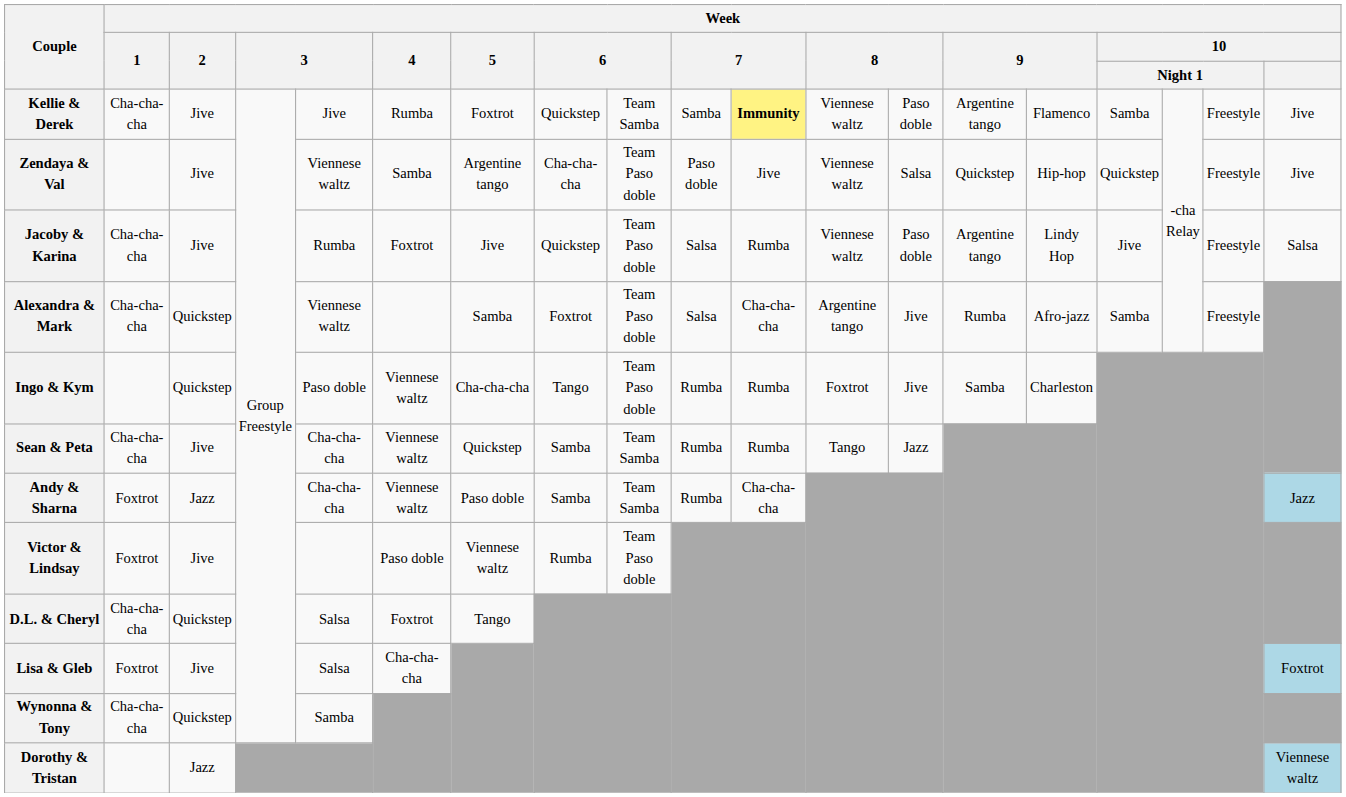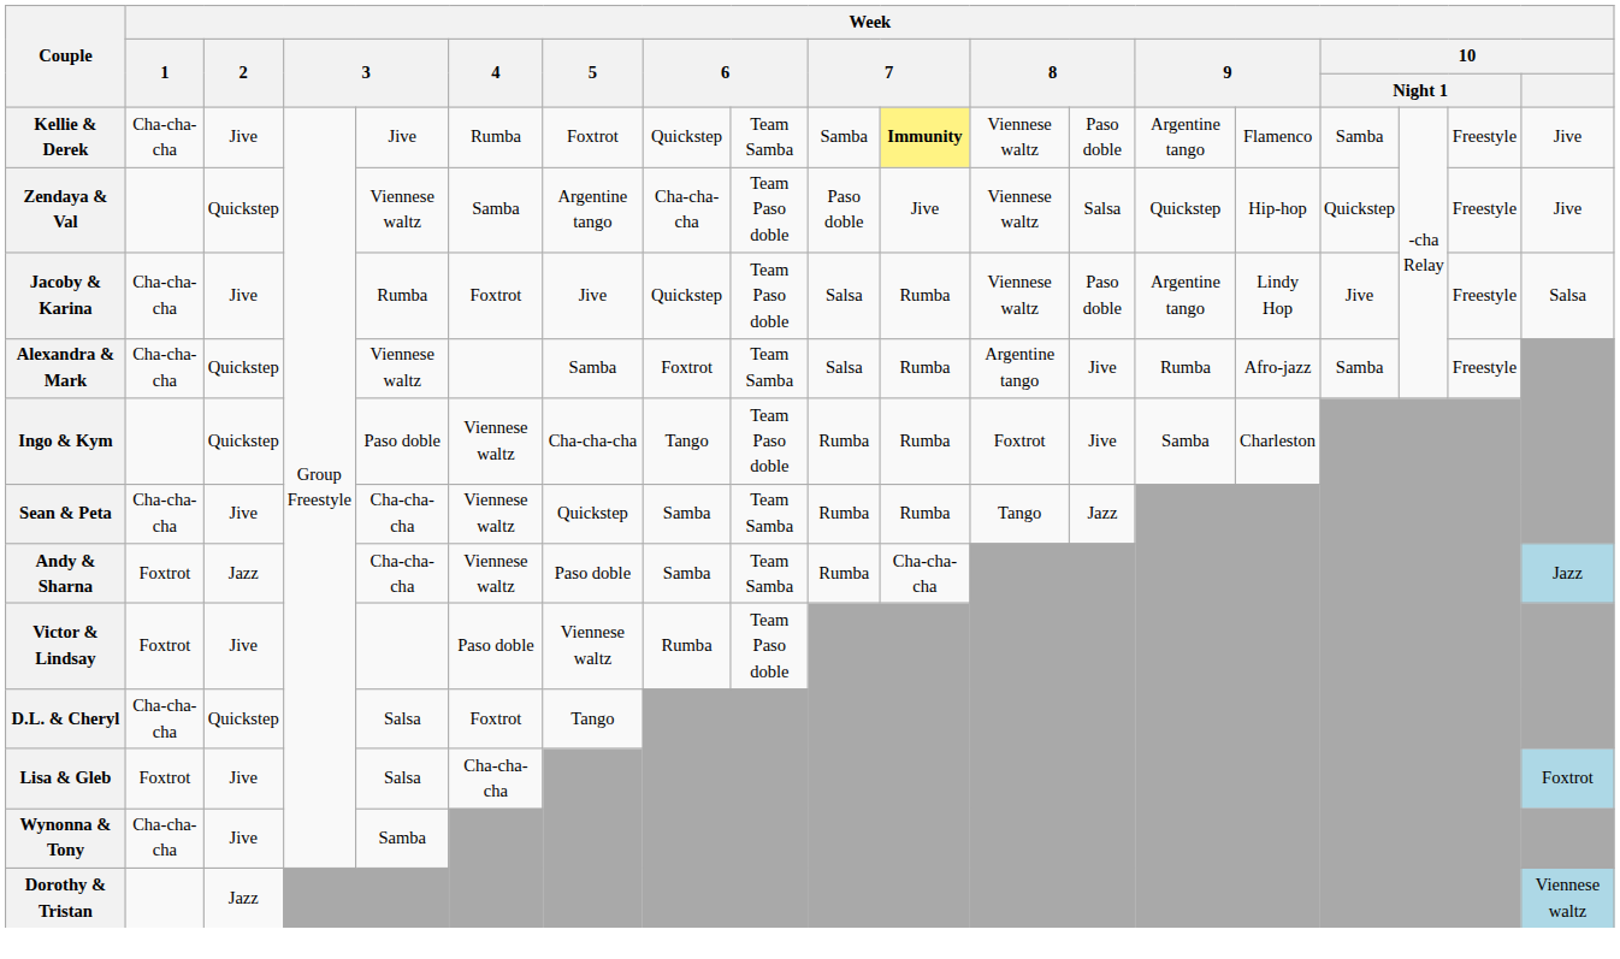Zendaya & Val | Week / 2: Jive -> Quickstep
Alexandra & Mark | column 9: Team Paso doble -> Team Samba
Alexandra & Mark | column 11: Cha-cha-cha -> Rumba
Wynonna & Tony | Week / 2: Quickstep -> Jive
